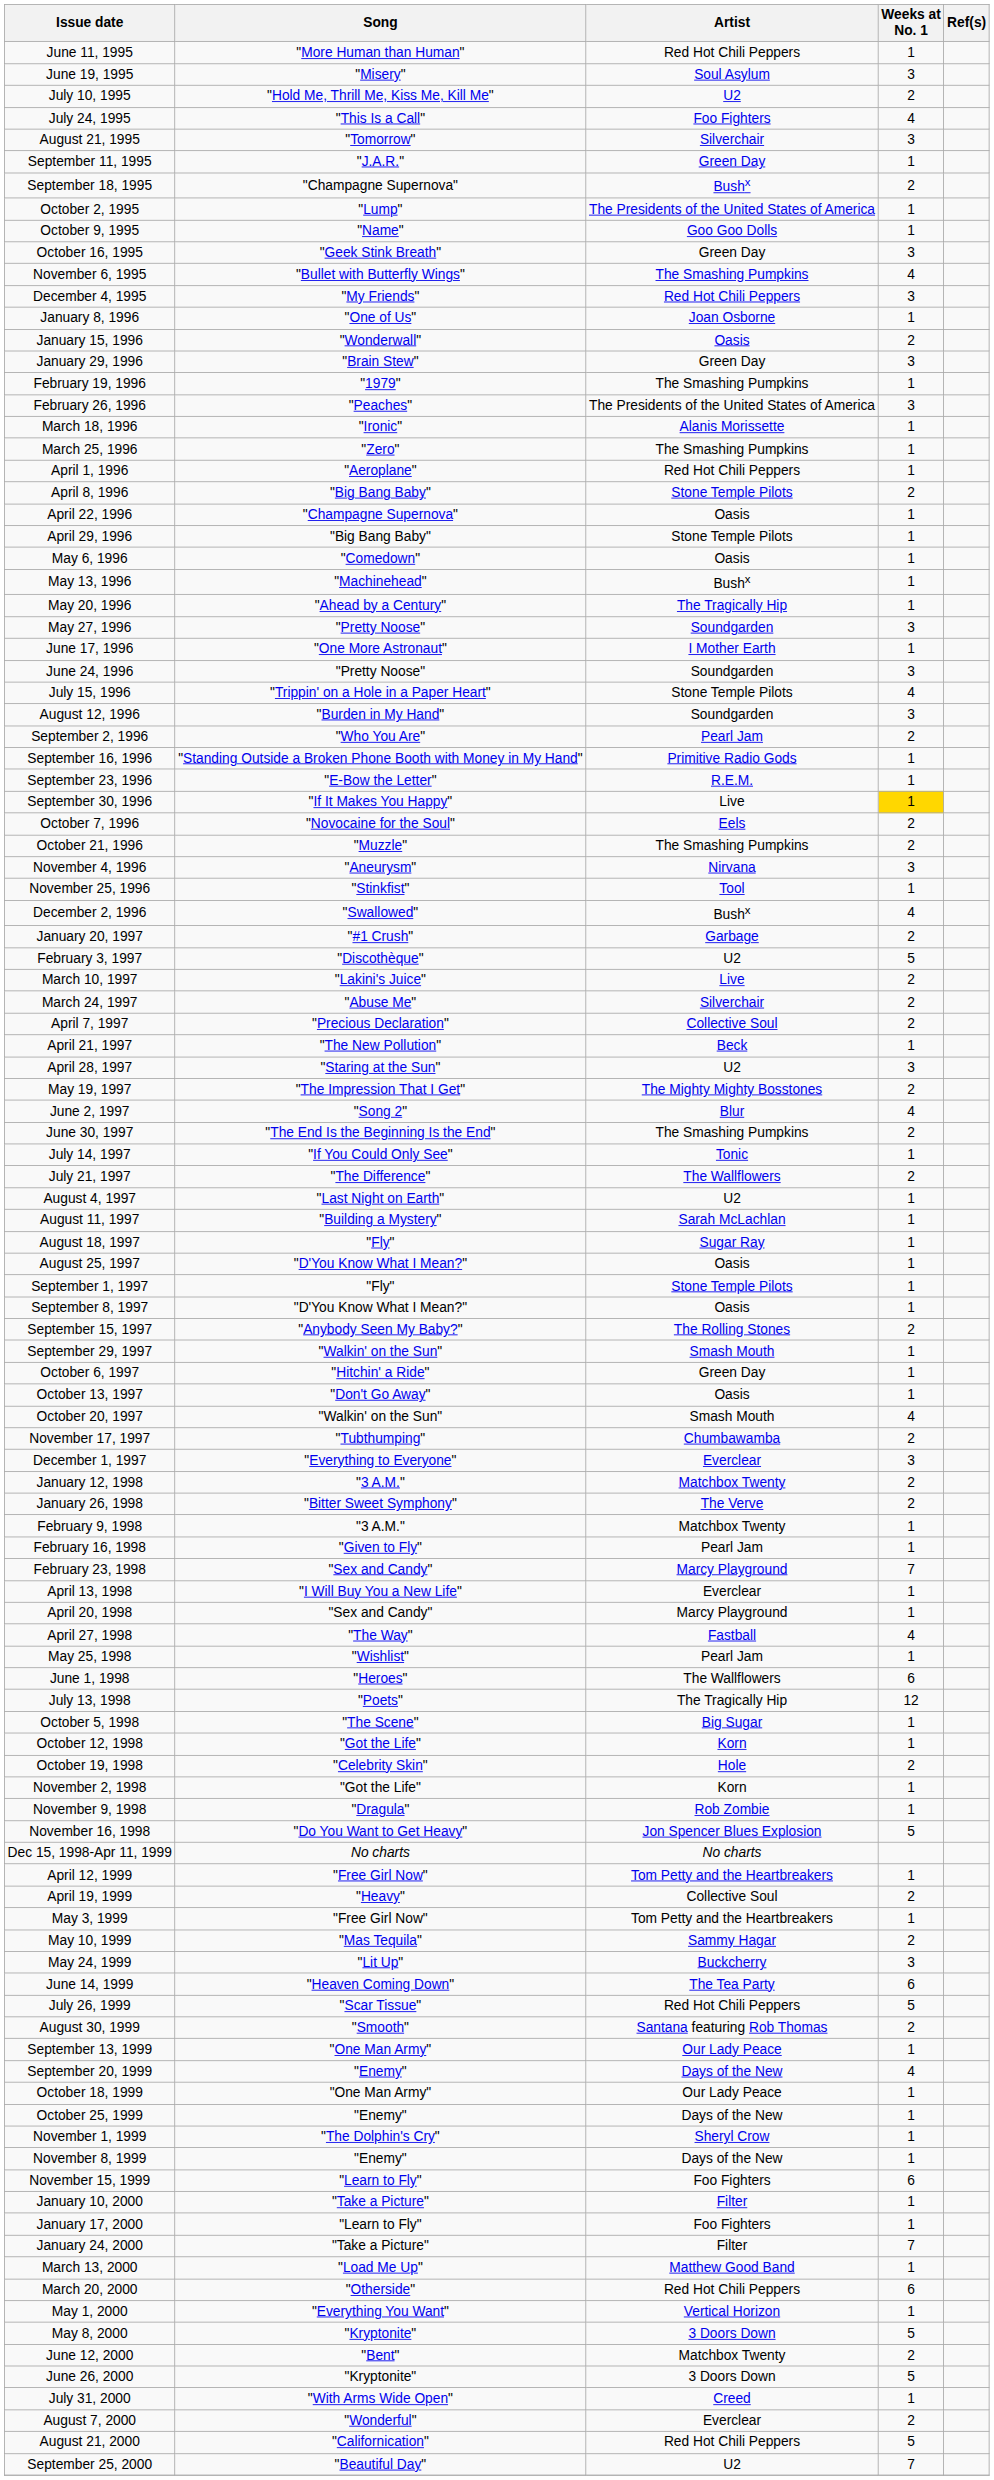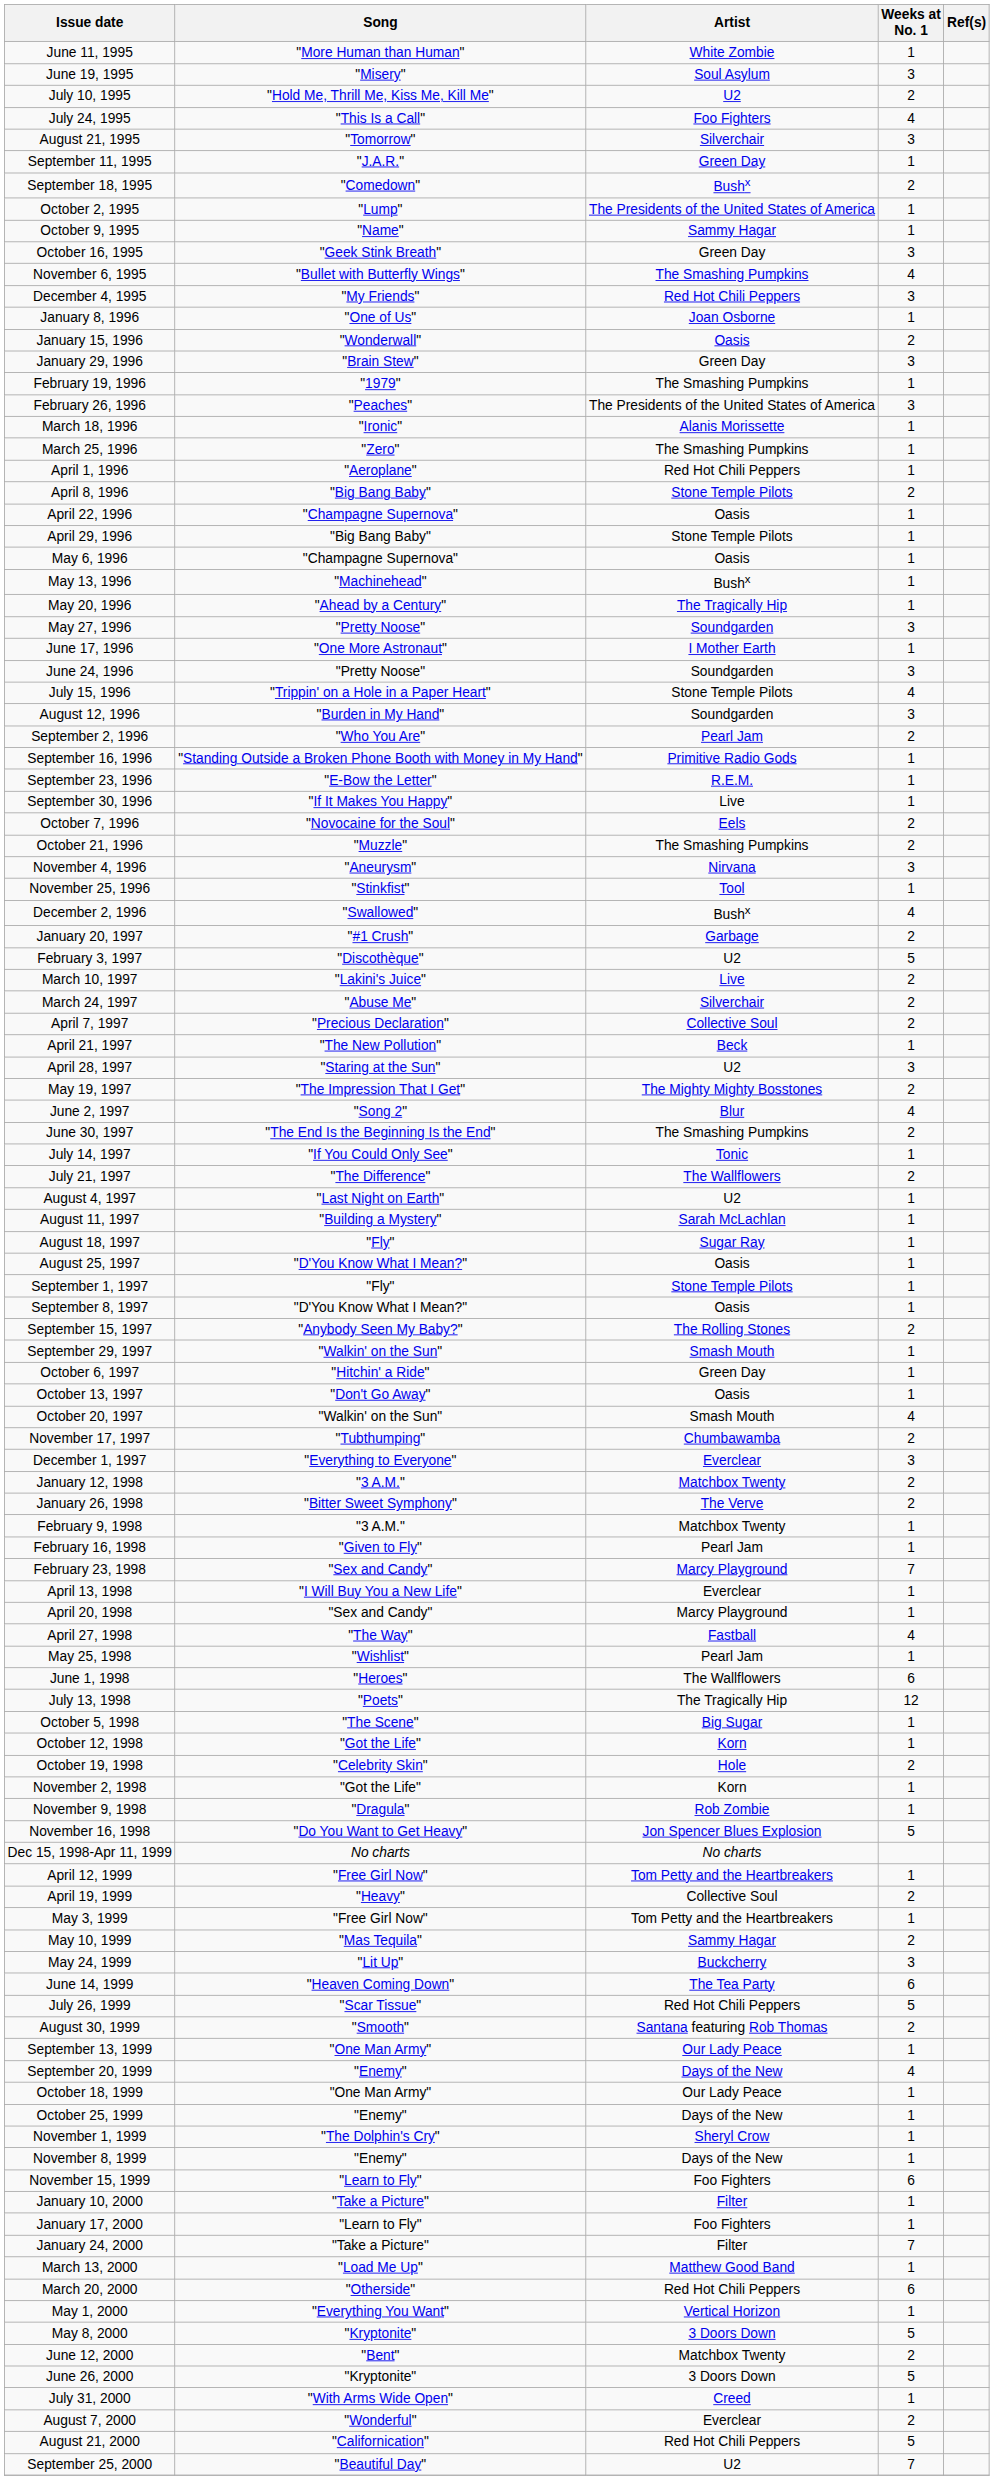June 11, 1995 | Artist: Red Hot Chili Peppers -> White Zombie
September 18, 1995 | Song: "Champagne Supernova" -> "Comedown"
October 9, 1995 | Artist: Goo Goo Dolls -> Sammy Hagar
May 6, 1996 | Song: "Comedown" -> "Champagne Supernova"
September 30, 1996 | Weeks at No. 1: gold background -> no background
